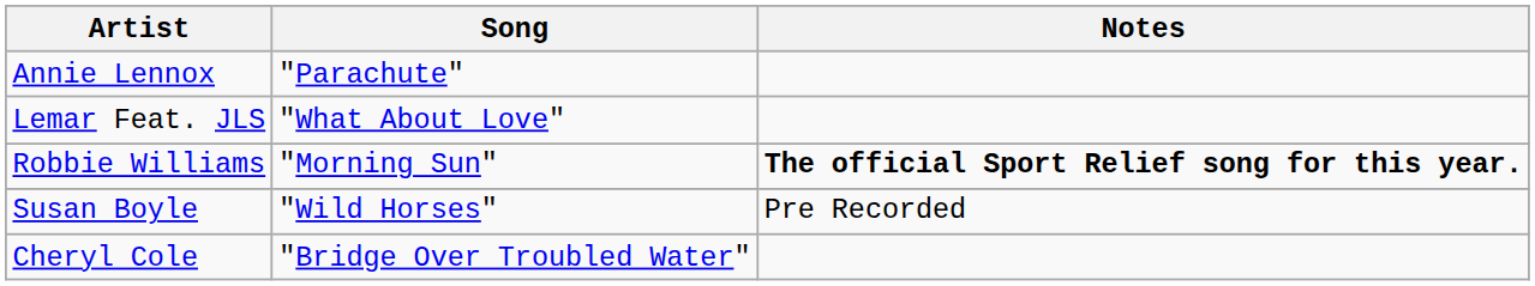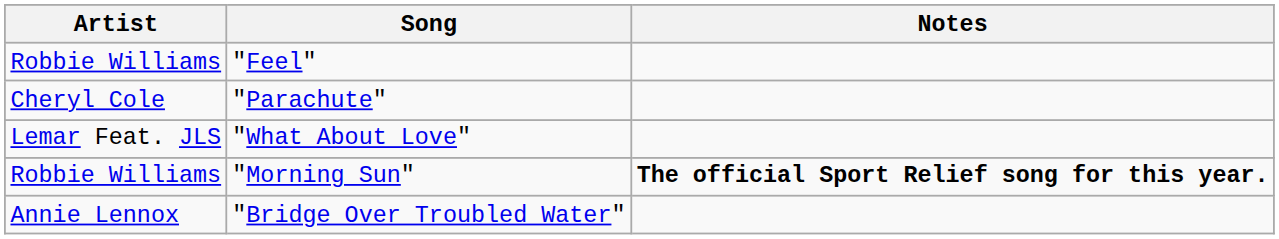+ row: Robbie Williams | "Feel"
"Parachute" | Artist: Annie Lennox -> Cheryl Cole
- row: Susan Boyle | "Wild Horses" | Pre Recorded
"Bridge Over Troubled Water" | Artist: Cheryl Cole -> Annie Lennox
